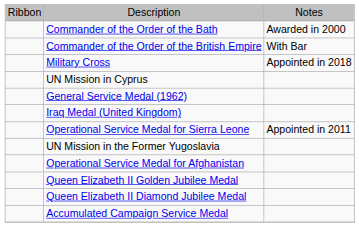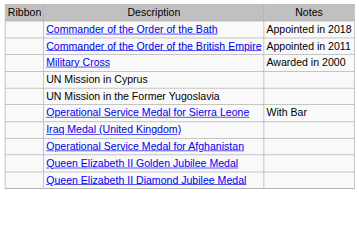Commander of the Order of the Bath | column 3: Awarded in 2000 -> Appointed in 2018
Commander of the Order of the British Empire | column 3: With Bar -> Appointed in 2011
Military Cross | column 3: Appointed in 2018 -> Awarded in 2000
- row: General Service Medal (1962)
rows swapped: UN Mission in the Former Yugoslavia <-> Iraq Medal (United Kingdom)
Operational Service Medal for Sierra Leone | column 3: Appointed in 2011 -> With Bar
- row: Accumulated Campaign Service Medal
